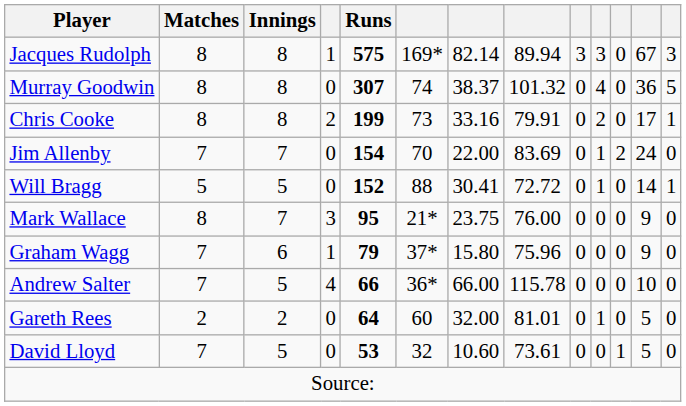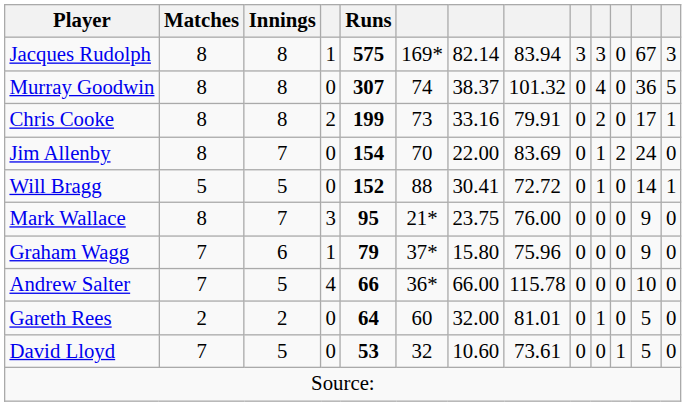Jacques Rudolph | column 8: 89.94 -> 83.94
Jim Allenby | Matches: 7 -> 8
